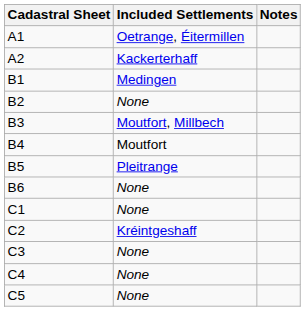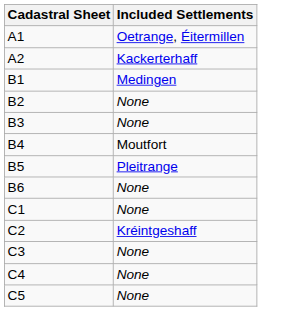- column: Notes
B3 | Included Settlements: Moutfort, Millbech -> None
